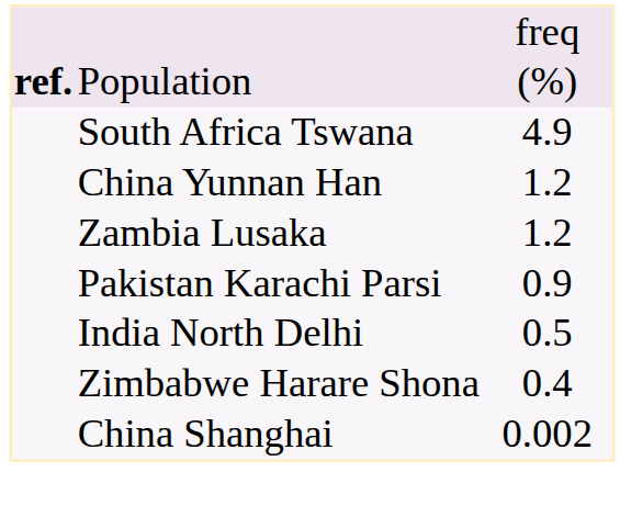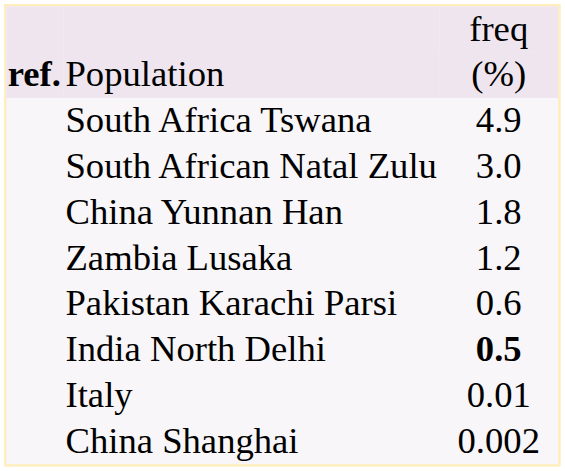+ row: South African Natal Zulu | 3.0
China Yunnan Han | column 3: 1.2 -> 1.8
Pakistan Karachi Parsi | column 3: 0.9 -> 0.6
India North Delhi | column 3: normal -> bold
- row: Zimbabwe Harare Shona | 0.4
+ row: Italy | 0.01
